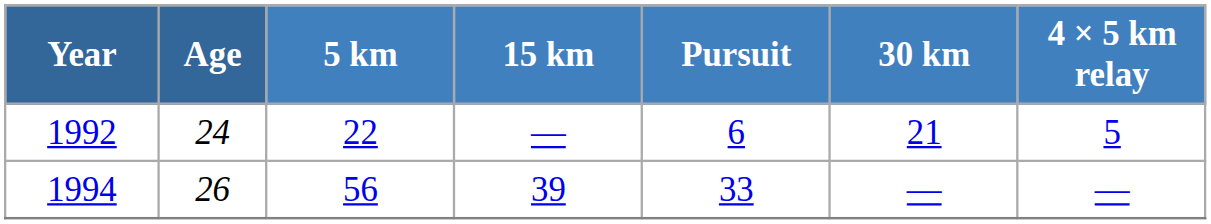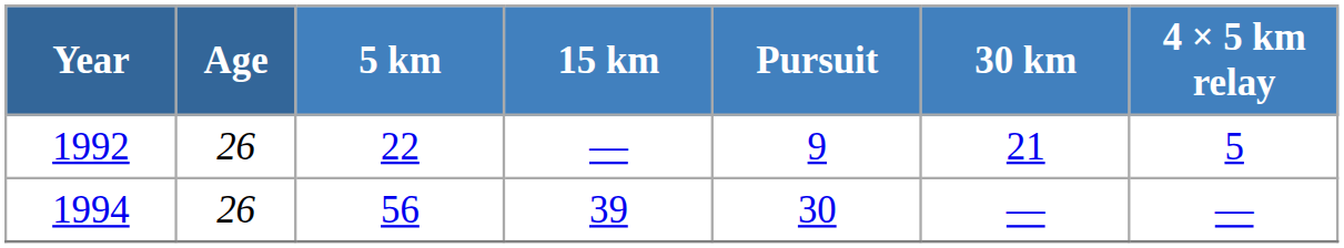1992 | Age: 24 -> 26
1992 | Pursuit: 6 -> 9
1994 | Pursuit: 33 -> 30
